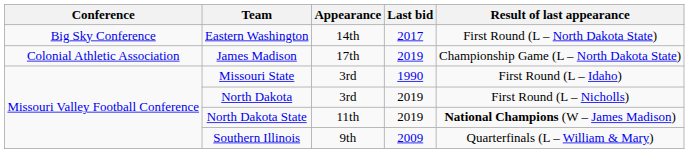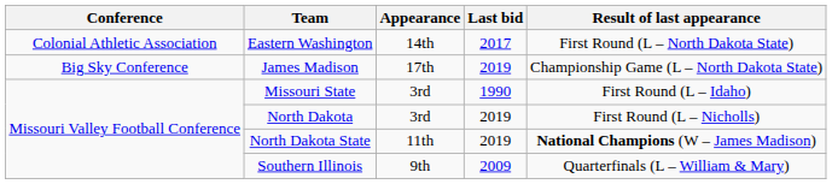Eastern Washington | Conference: Big Sky Conference -> Colonial Athletic Association
James Madison | Conference: Colonial Athletic Association -> Big Sky Conference
